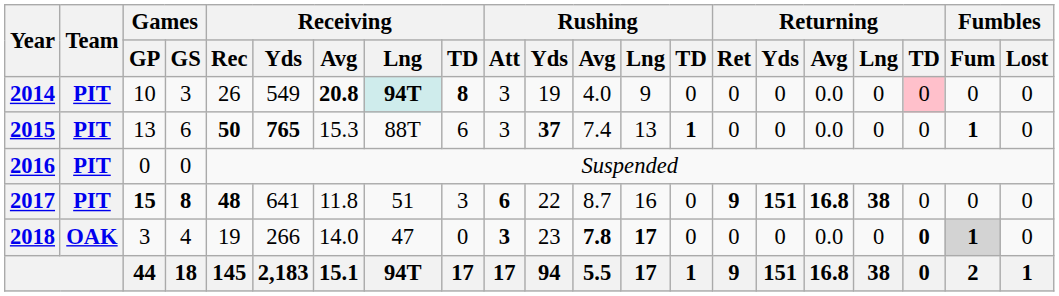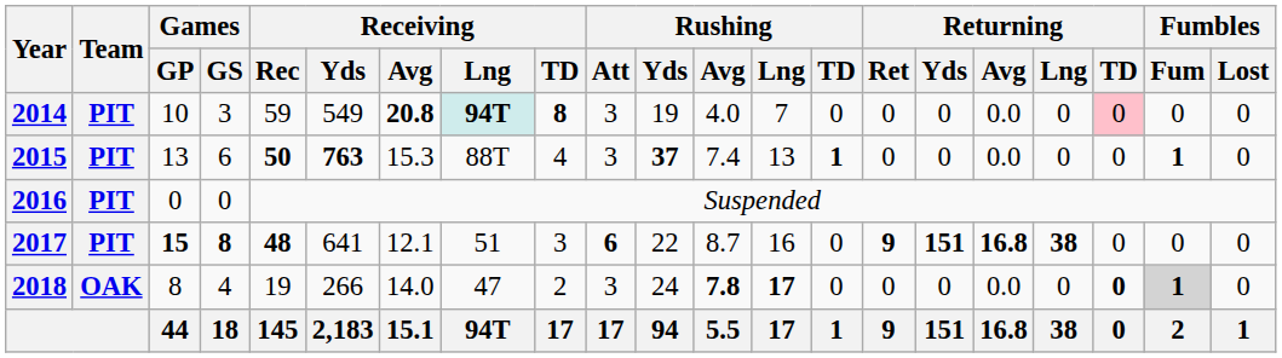2014 | Receiving / Rec: 26 -> 59
2014 | Rushing / Lng: 9 -> 7
2015 | Receiving / Yds: 765 -> 763
2015 | Receiving / TD: 6 -> 4
2017 | Receiving / Avg: 11.8 -> 12.1
2018 | Games / GP: 3 -> 8
2018 | Receiving / TD: 0 -> 2
2018 | Rushing / Att: bold -> normal
2018 | Rushing / Yds: 23 -> 24
